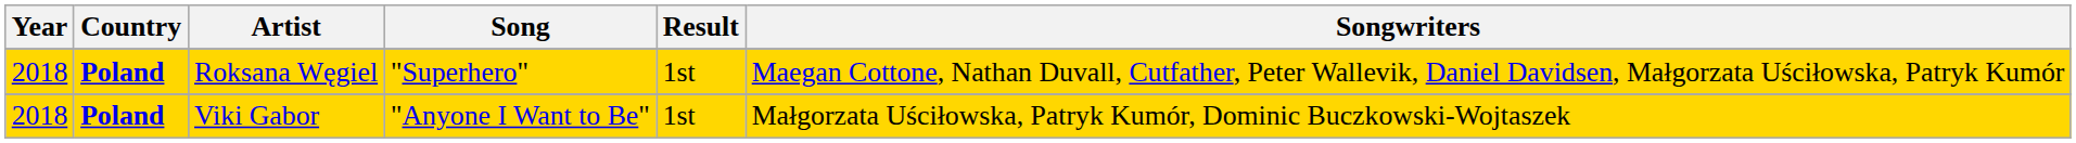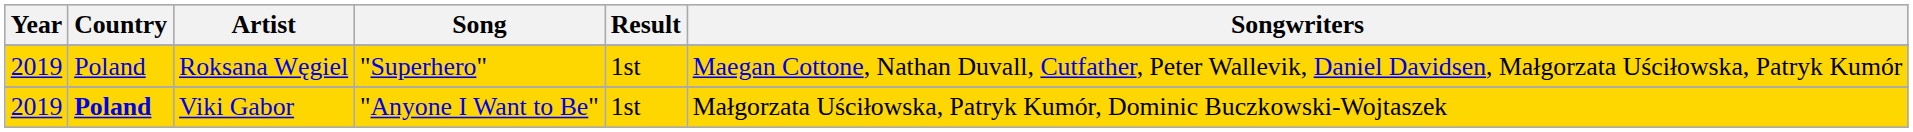Roksana Węgiel | Year: 2018 -> 2019
Roksana Węgiel | Country: bold -> normal
Viki Gabor | Year: 2018 -> 2019
